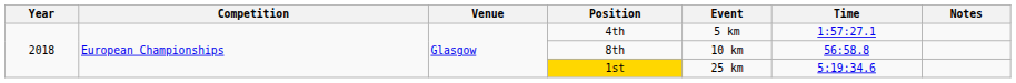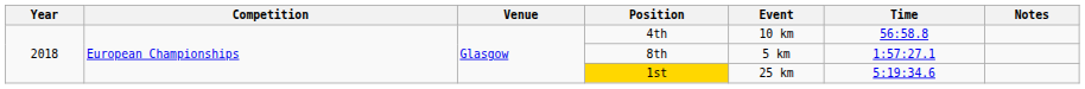4th | Event: 5 km -> 10 km
4th | Time: 1:57:27.1 -> 56:58.8
8th | Event: 10 km -> 5 km
8th | Time: 56:58.8 -> 1:57:27.1
